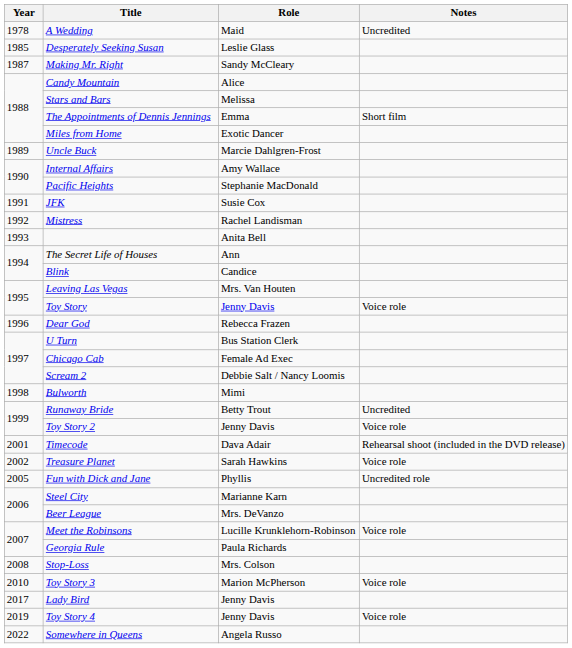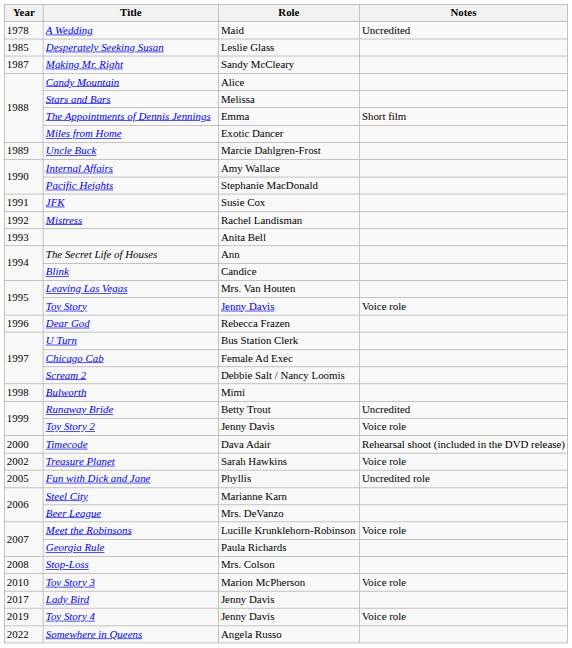Timecode | Year: 2001 -> 2000
